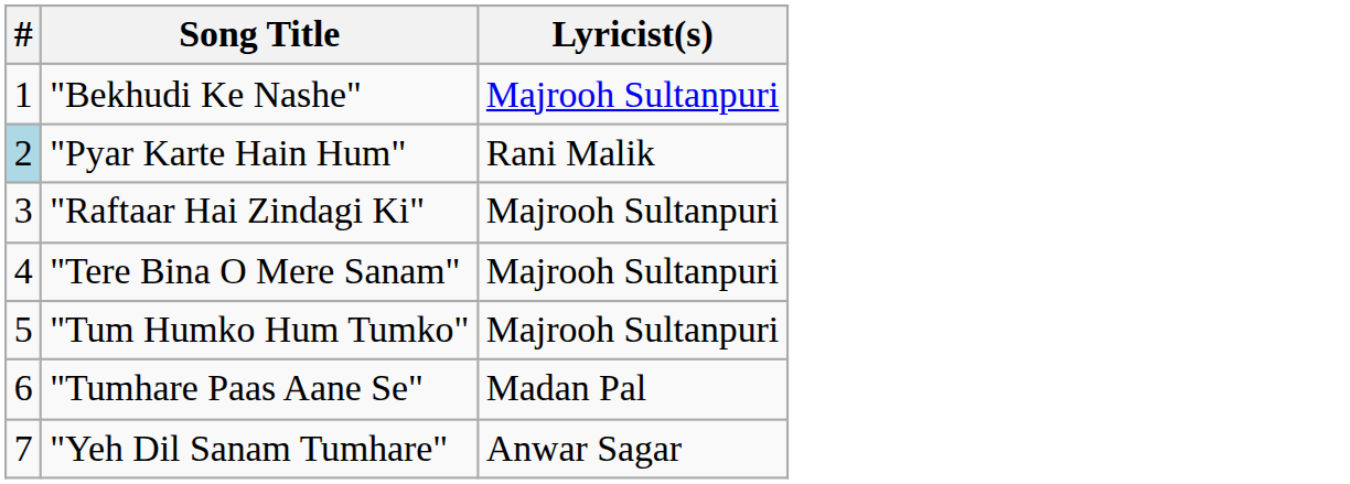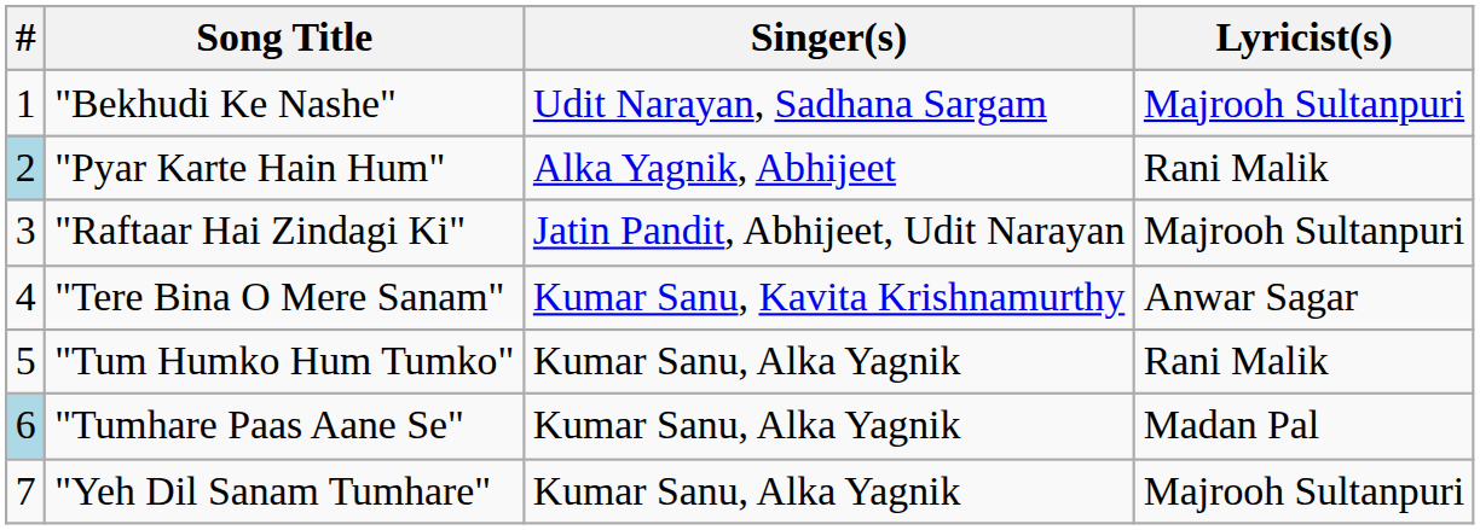+ column: Singer(s) | Udit Narayan, Sadhana Sargam | Alka Yagnik, Abhijeet | Jatin Pandit, Abhijeet, Udit Narayan | Kumar Sanu, Kavita Krishnamurthy | Kumar Sanu, Alka Yagnik | Kumar Sanu, Alka Yagnik | Kumar Sanu, Alka Yagnik
"Tere Bina O Mere Sanam" | Lyricist(s): Majrooh Sultanpuri -> Anwar Sagar
"Tum Humko Hum Tumko" | Lyricist(s): Majrooh Sultanpuri -> Rani Malik
"Tumhare Paas Aane Se" | #: no background -> lightblue background
"Yeh Dil Sanam Tumhare" | Lyricist(s): Anwar Sagar -> Majrooh Sultanpuri
